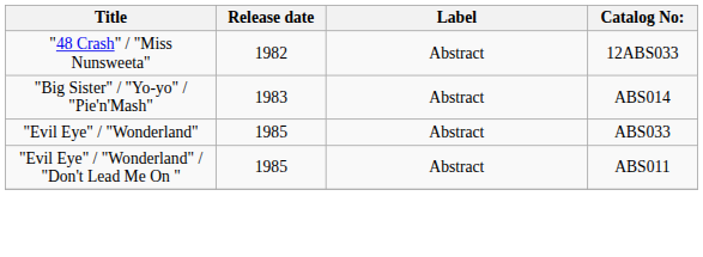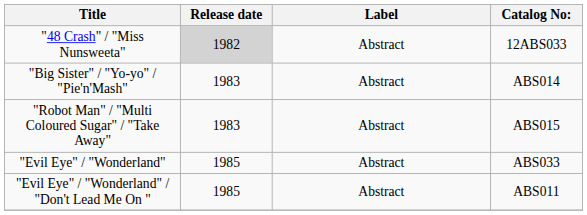"48 Crash" / "Miss Nunsweeta" | Release date: no background -> lightgrey background
+ row: "Robot Man" / "Multi Coloured Sugar" / "Take Away" | 1983 | Abstract | ABS015
